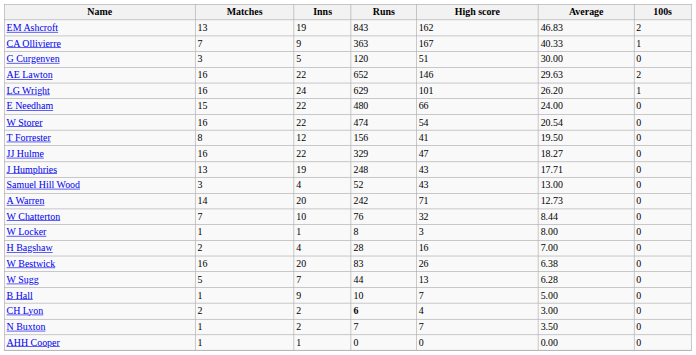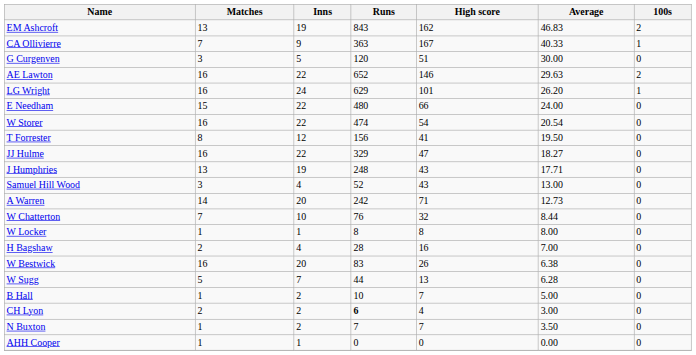W Locker | High score: 3 -> 8
B Hall | Inns: 9 -> 2
